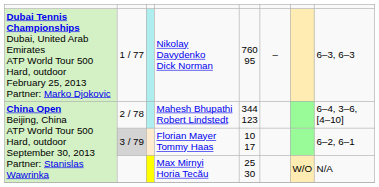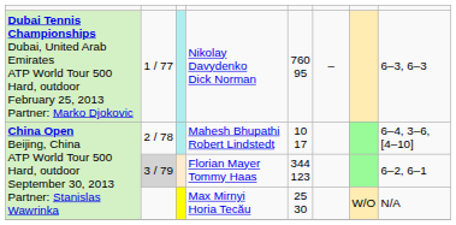Mahesh Bhupathi Robert Lindstedt | column 5: 344 123 -> 10 17
Florian Mayer Tommy Haas | column 5: 10 17 -> 344 123
